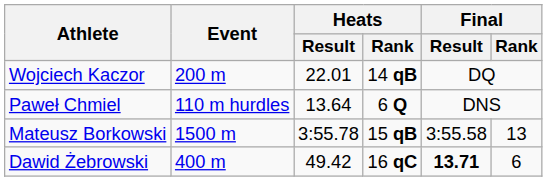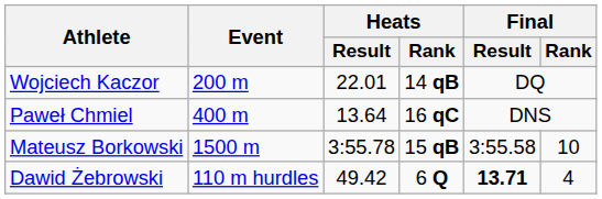Paweł Chmiel | Event: 110 m hurdles -> 400 m
Paweł Chmiel | Heats / Rank: 6 Q -> 16 qC
Mateusz Borkowski | Final / Rank: 13 -> 10
Dawid Żebrowski | Event: 400 m -> 110 m hurdles
Dawid Żebrowski | Heats / Rank: 16 qC -> 6 Q
Dawid Żebrowski | Final / Rank: 6 -> 4
